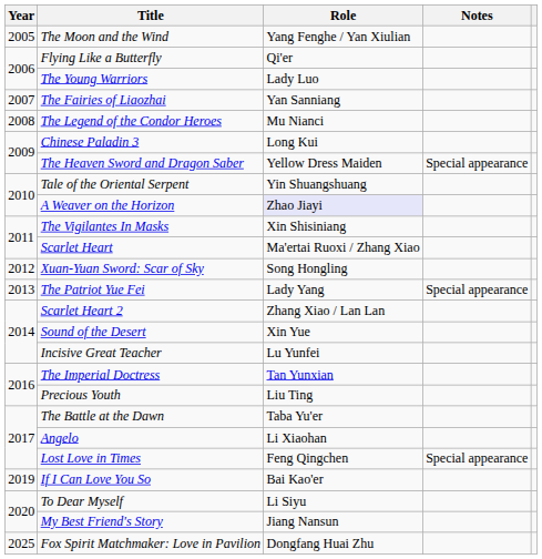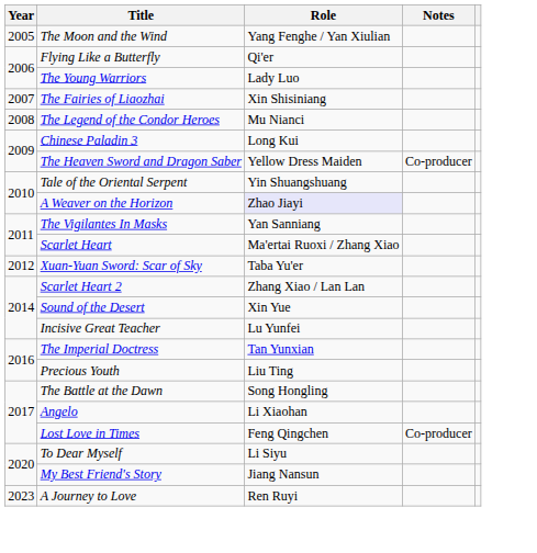The Fairies of Liaozhai | Role: Yan Sanniang -> Xin Shisiniang
The Heaven Sword and Dragon Saber | Notes: Special appearance -> Co-producer
The Vigilantes In Masks | Role: Xin Shisiniang -> Yan Sanniang
Xuan-Yuan Sword: Scar of Sky | Role: Song Hongling -> Taba Yu'er
- row: 2013 | The Patriot Yue Fei | Lady Yang | Special appearance
The Battle at the Dawn | Role: Taba Yu'er -> Song Hongling
Lost Love in Times | Notes: Special appearance -> Co-producer
- row: 2019 | If I Can Love You So | Bai Kao'er
+ row: 2023 | A Journey to Love | Ren Ruyi
- row: 2025 | Fox Spirit Matchmaker: Love in Pavilion | Dongfang Huai Zhu
